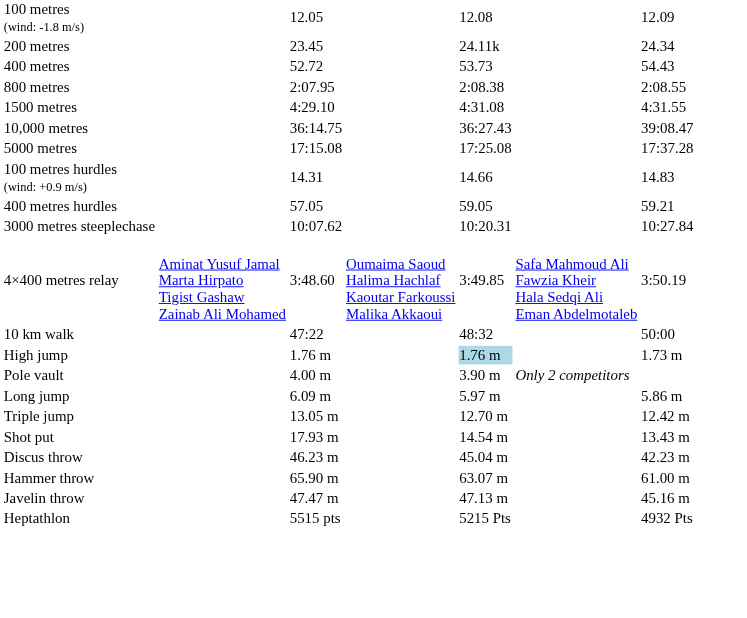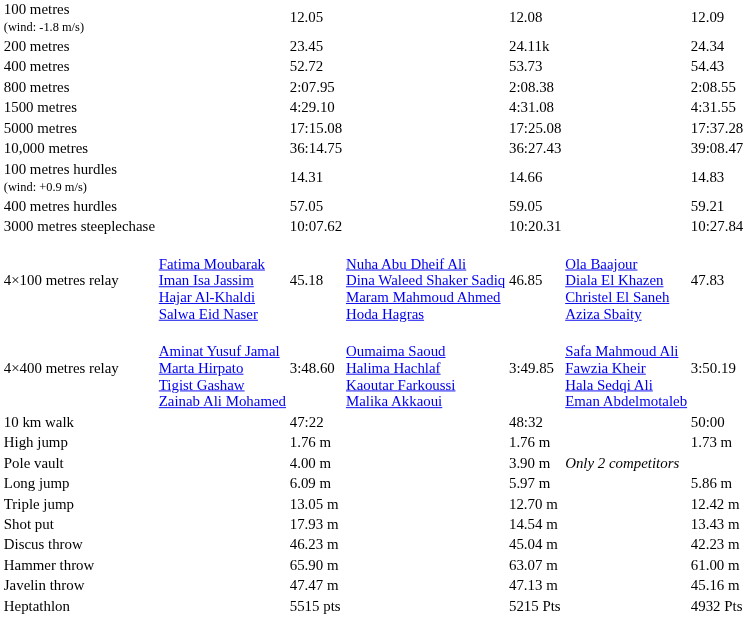rows swapped: 5000 metres <-> 10,000 metres
+ row: 4×100 metres relay | Fatima Moubarak Iman Isa Jassim Hajar Al-Khaldi Salwa Eid Naser | 45.18 | Nuha Abu Dheif Ali Dina Waleed Shaker Sadiq Maram Mahmoud Ahmed Hoda Hagras | 46.85 | Ola Baajour Diala El Khazen Christel El Saneh Aziza Sbaity | 47.83
High jump | column 5: lightblue background -> no background
